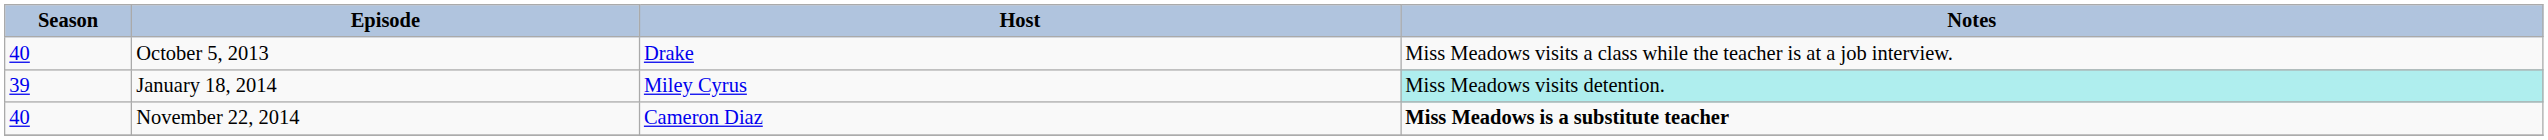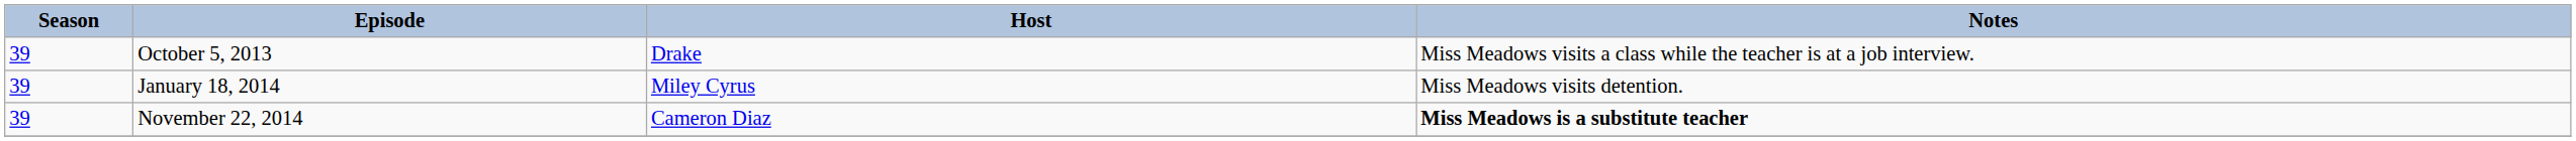October 5, 2013 | Season: 40 -> 39
January 18, 2014 | Notes: paleturquoise background -> no background
November 22, 2014 | Season: 40 -> 39
